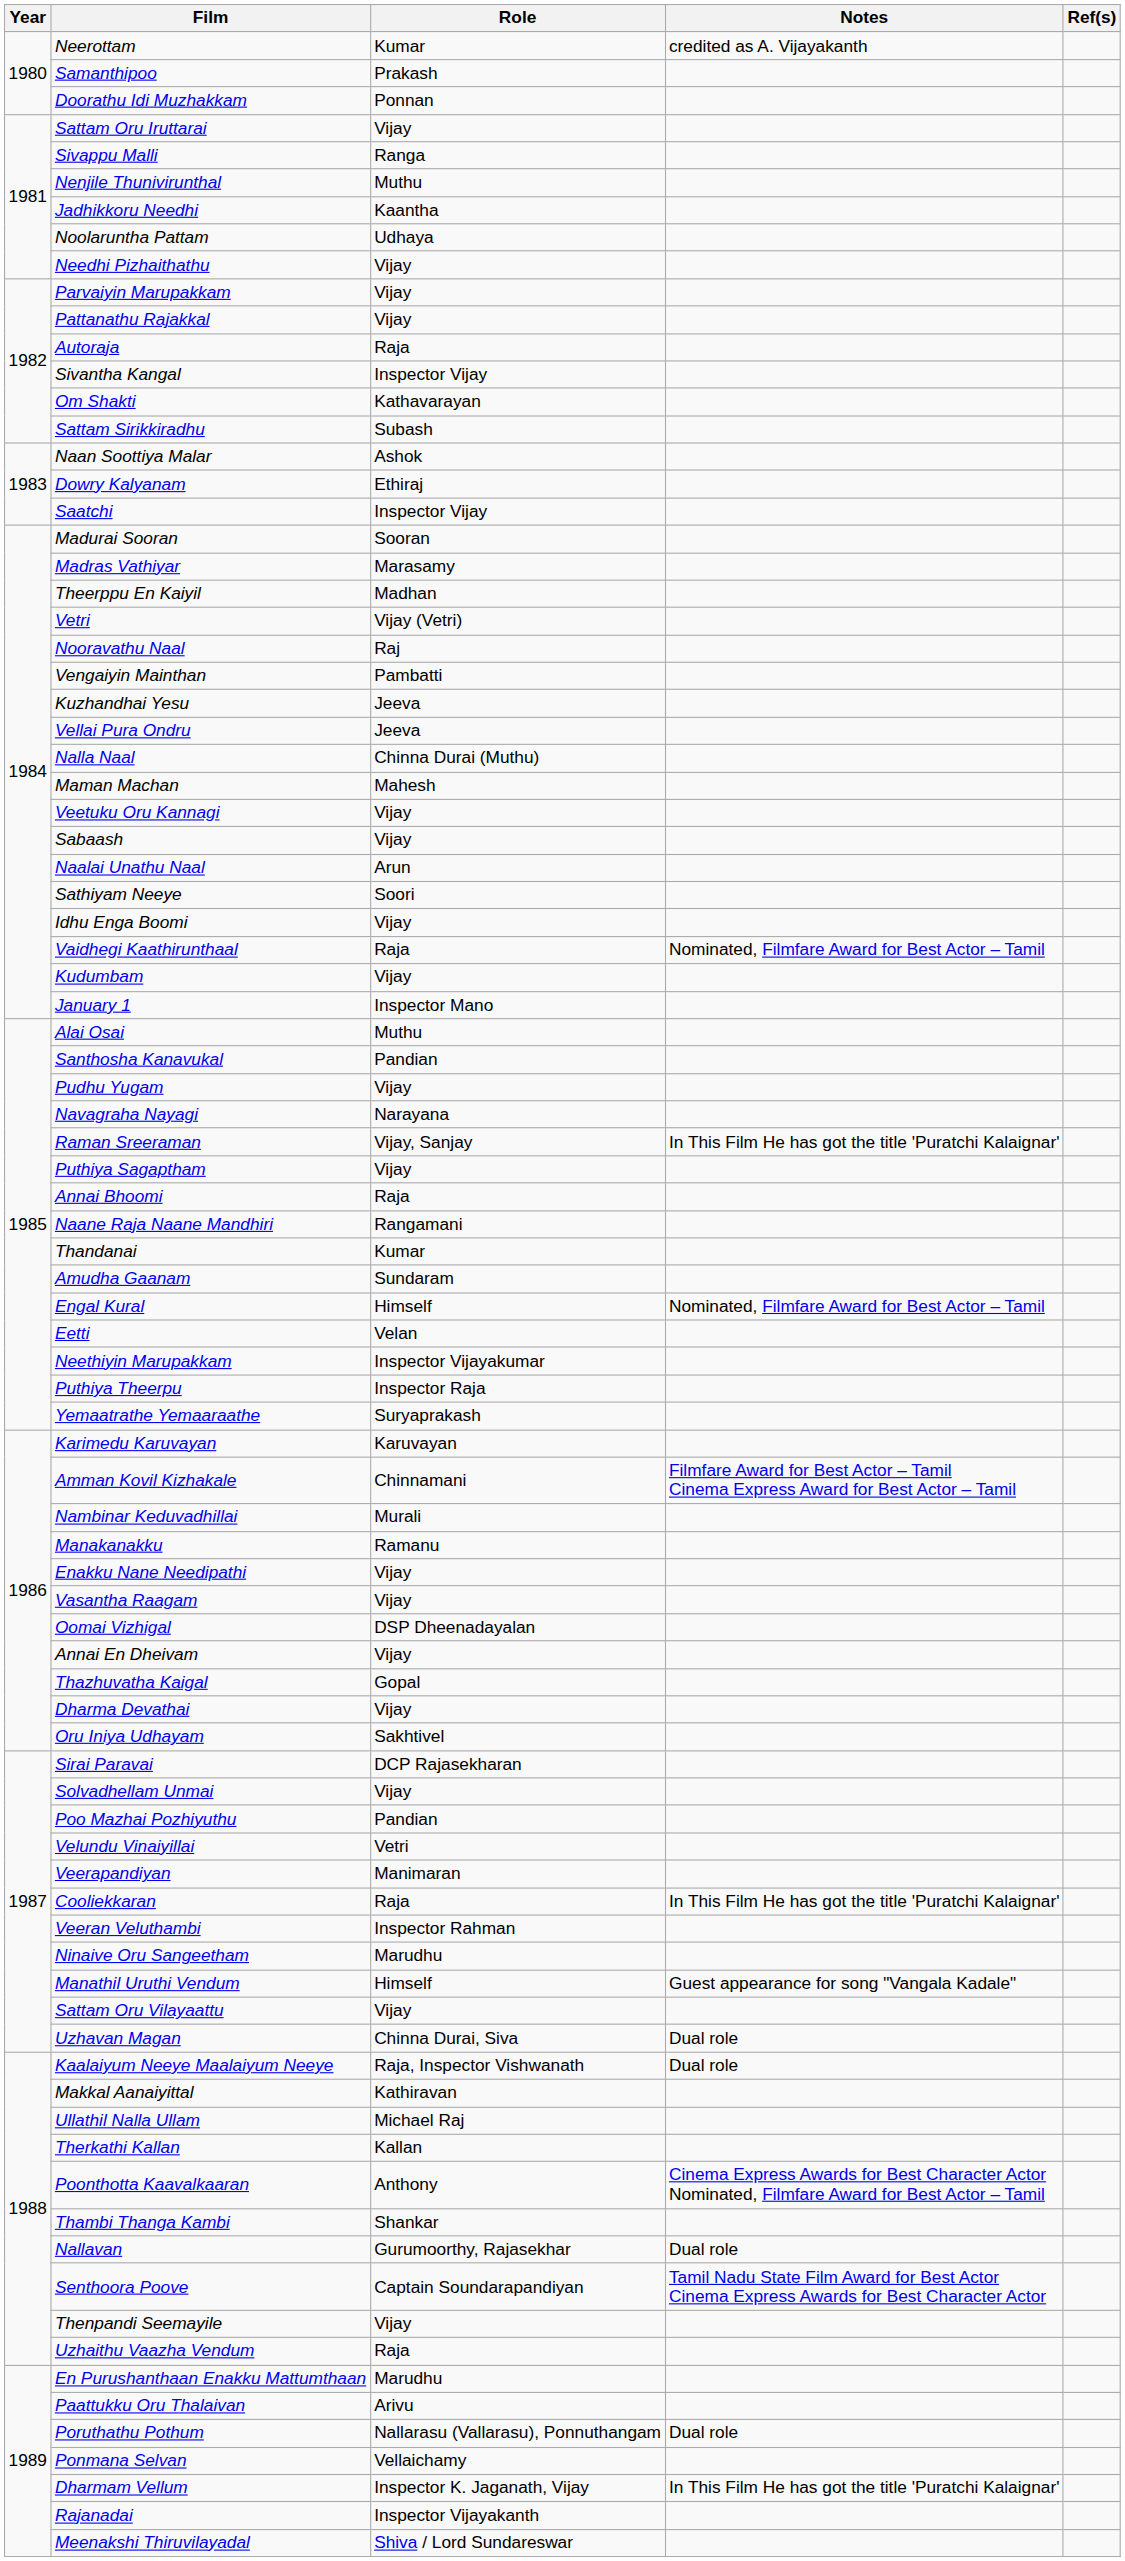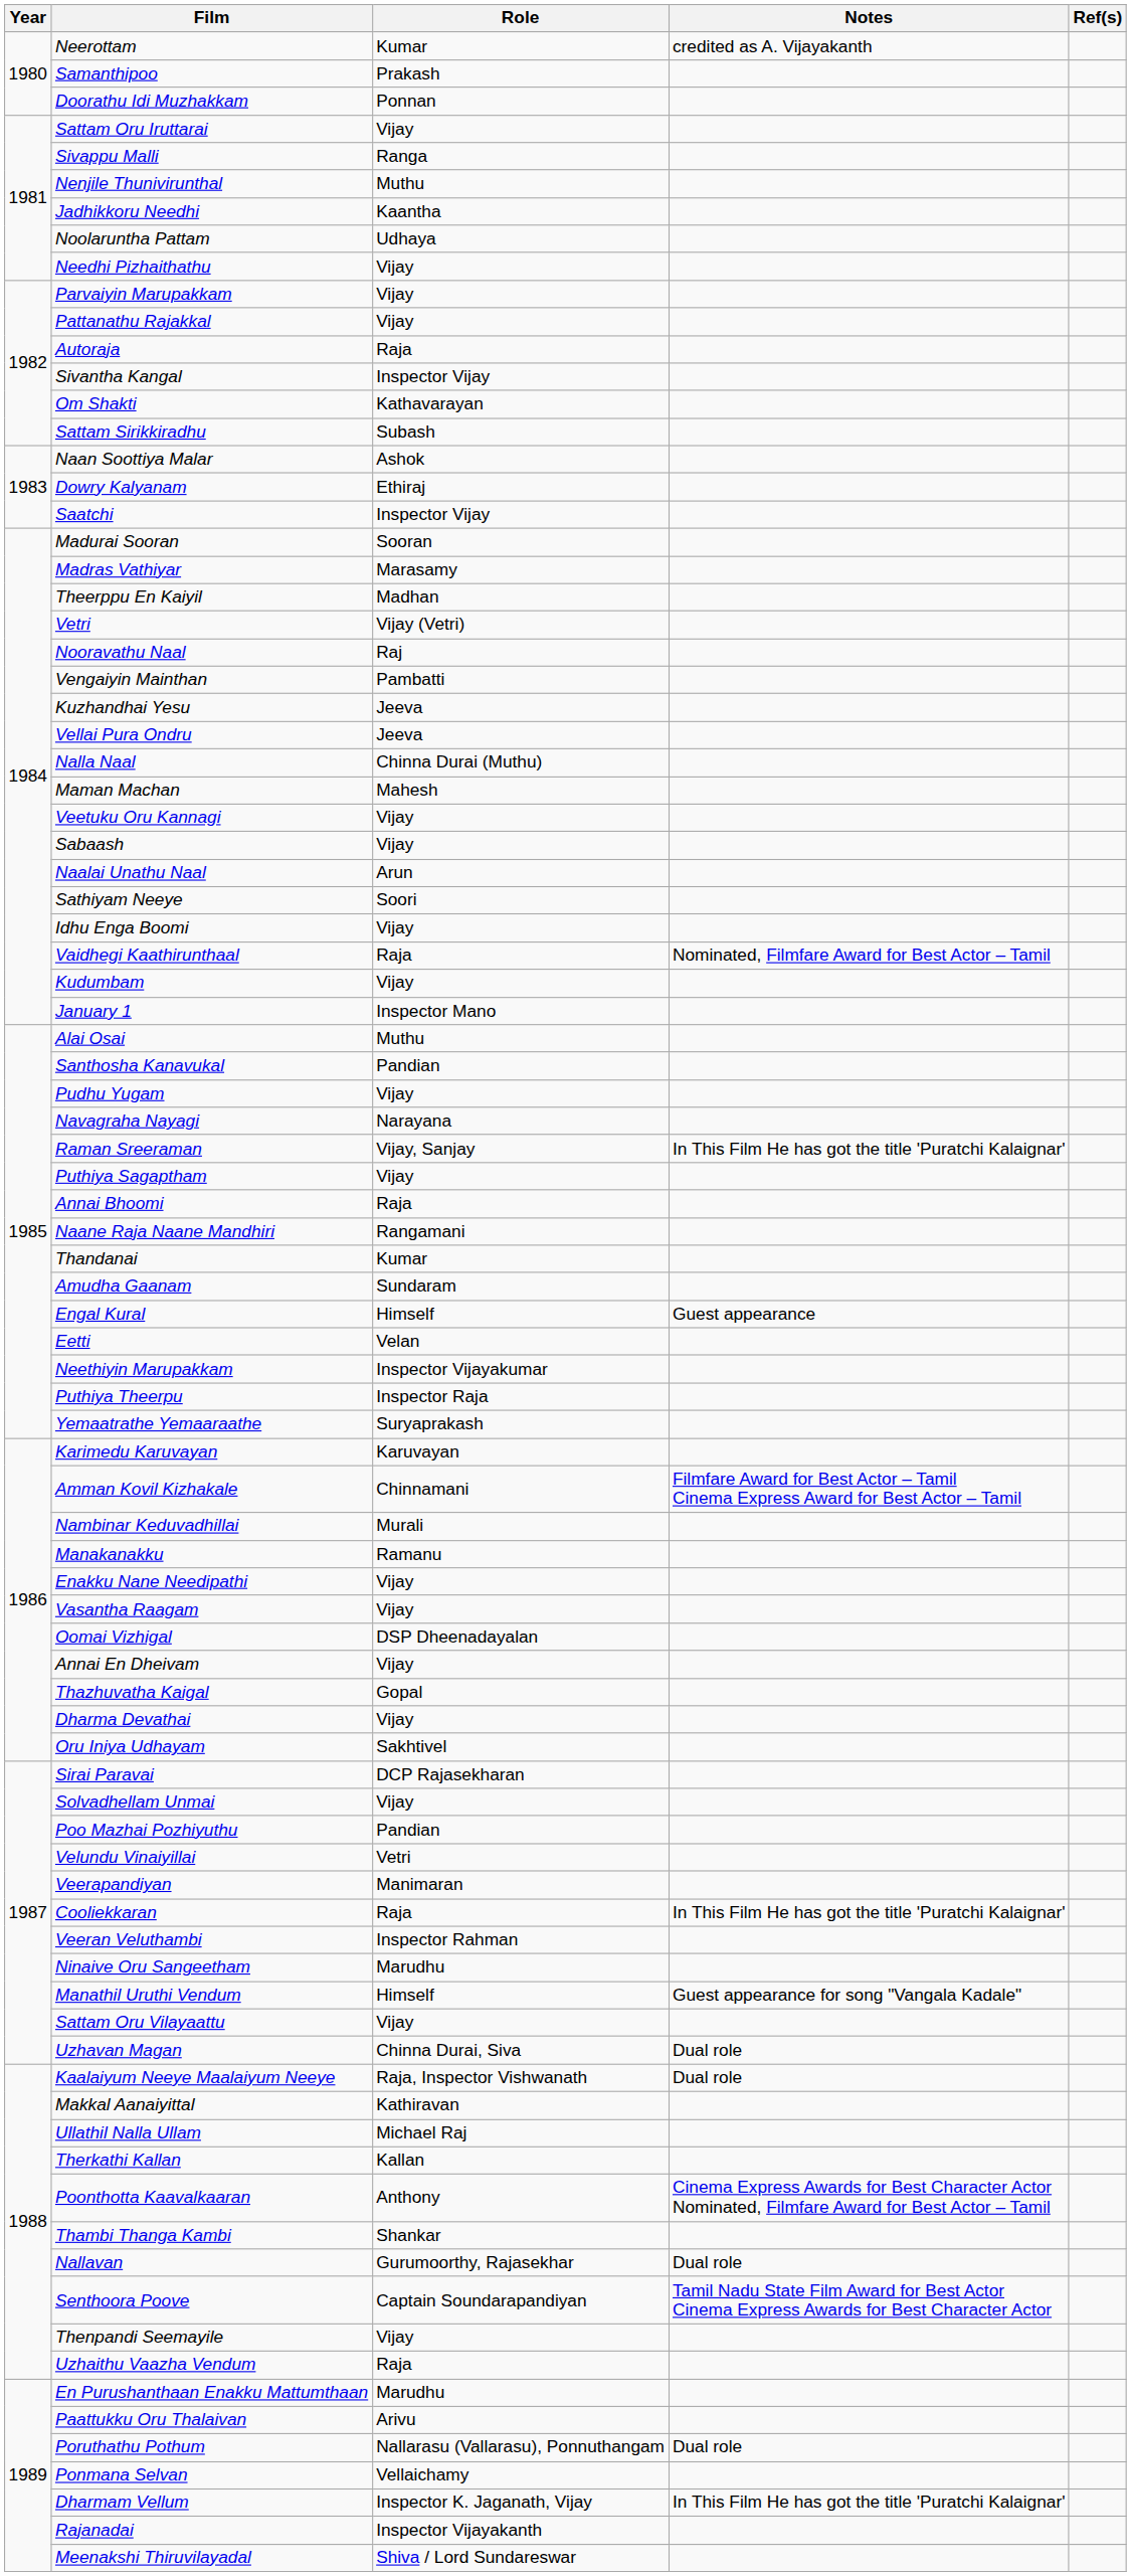Engal Kural | Notes: Nominated, Filmfare Award for Best Actor – Tamil -> Guest appearance
